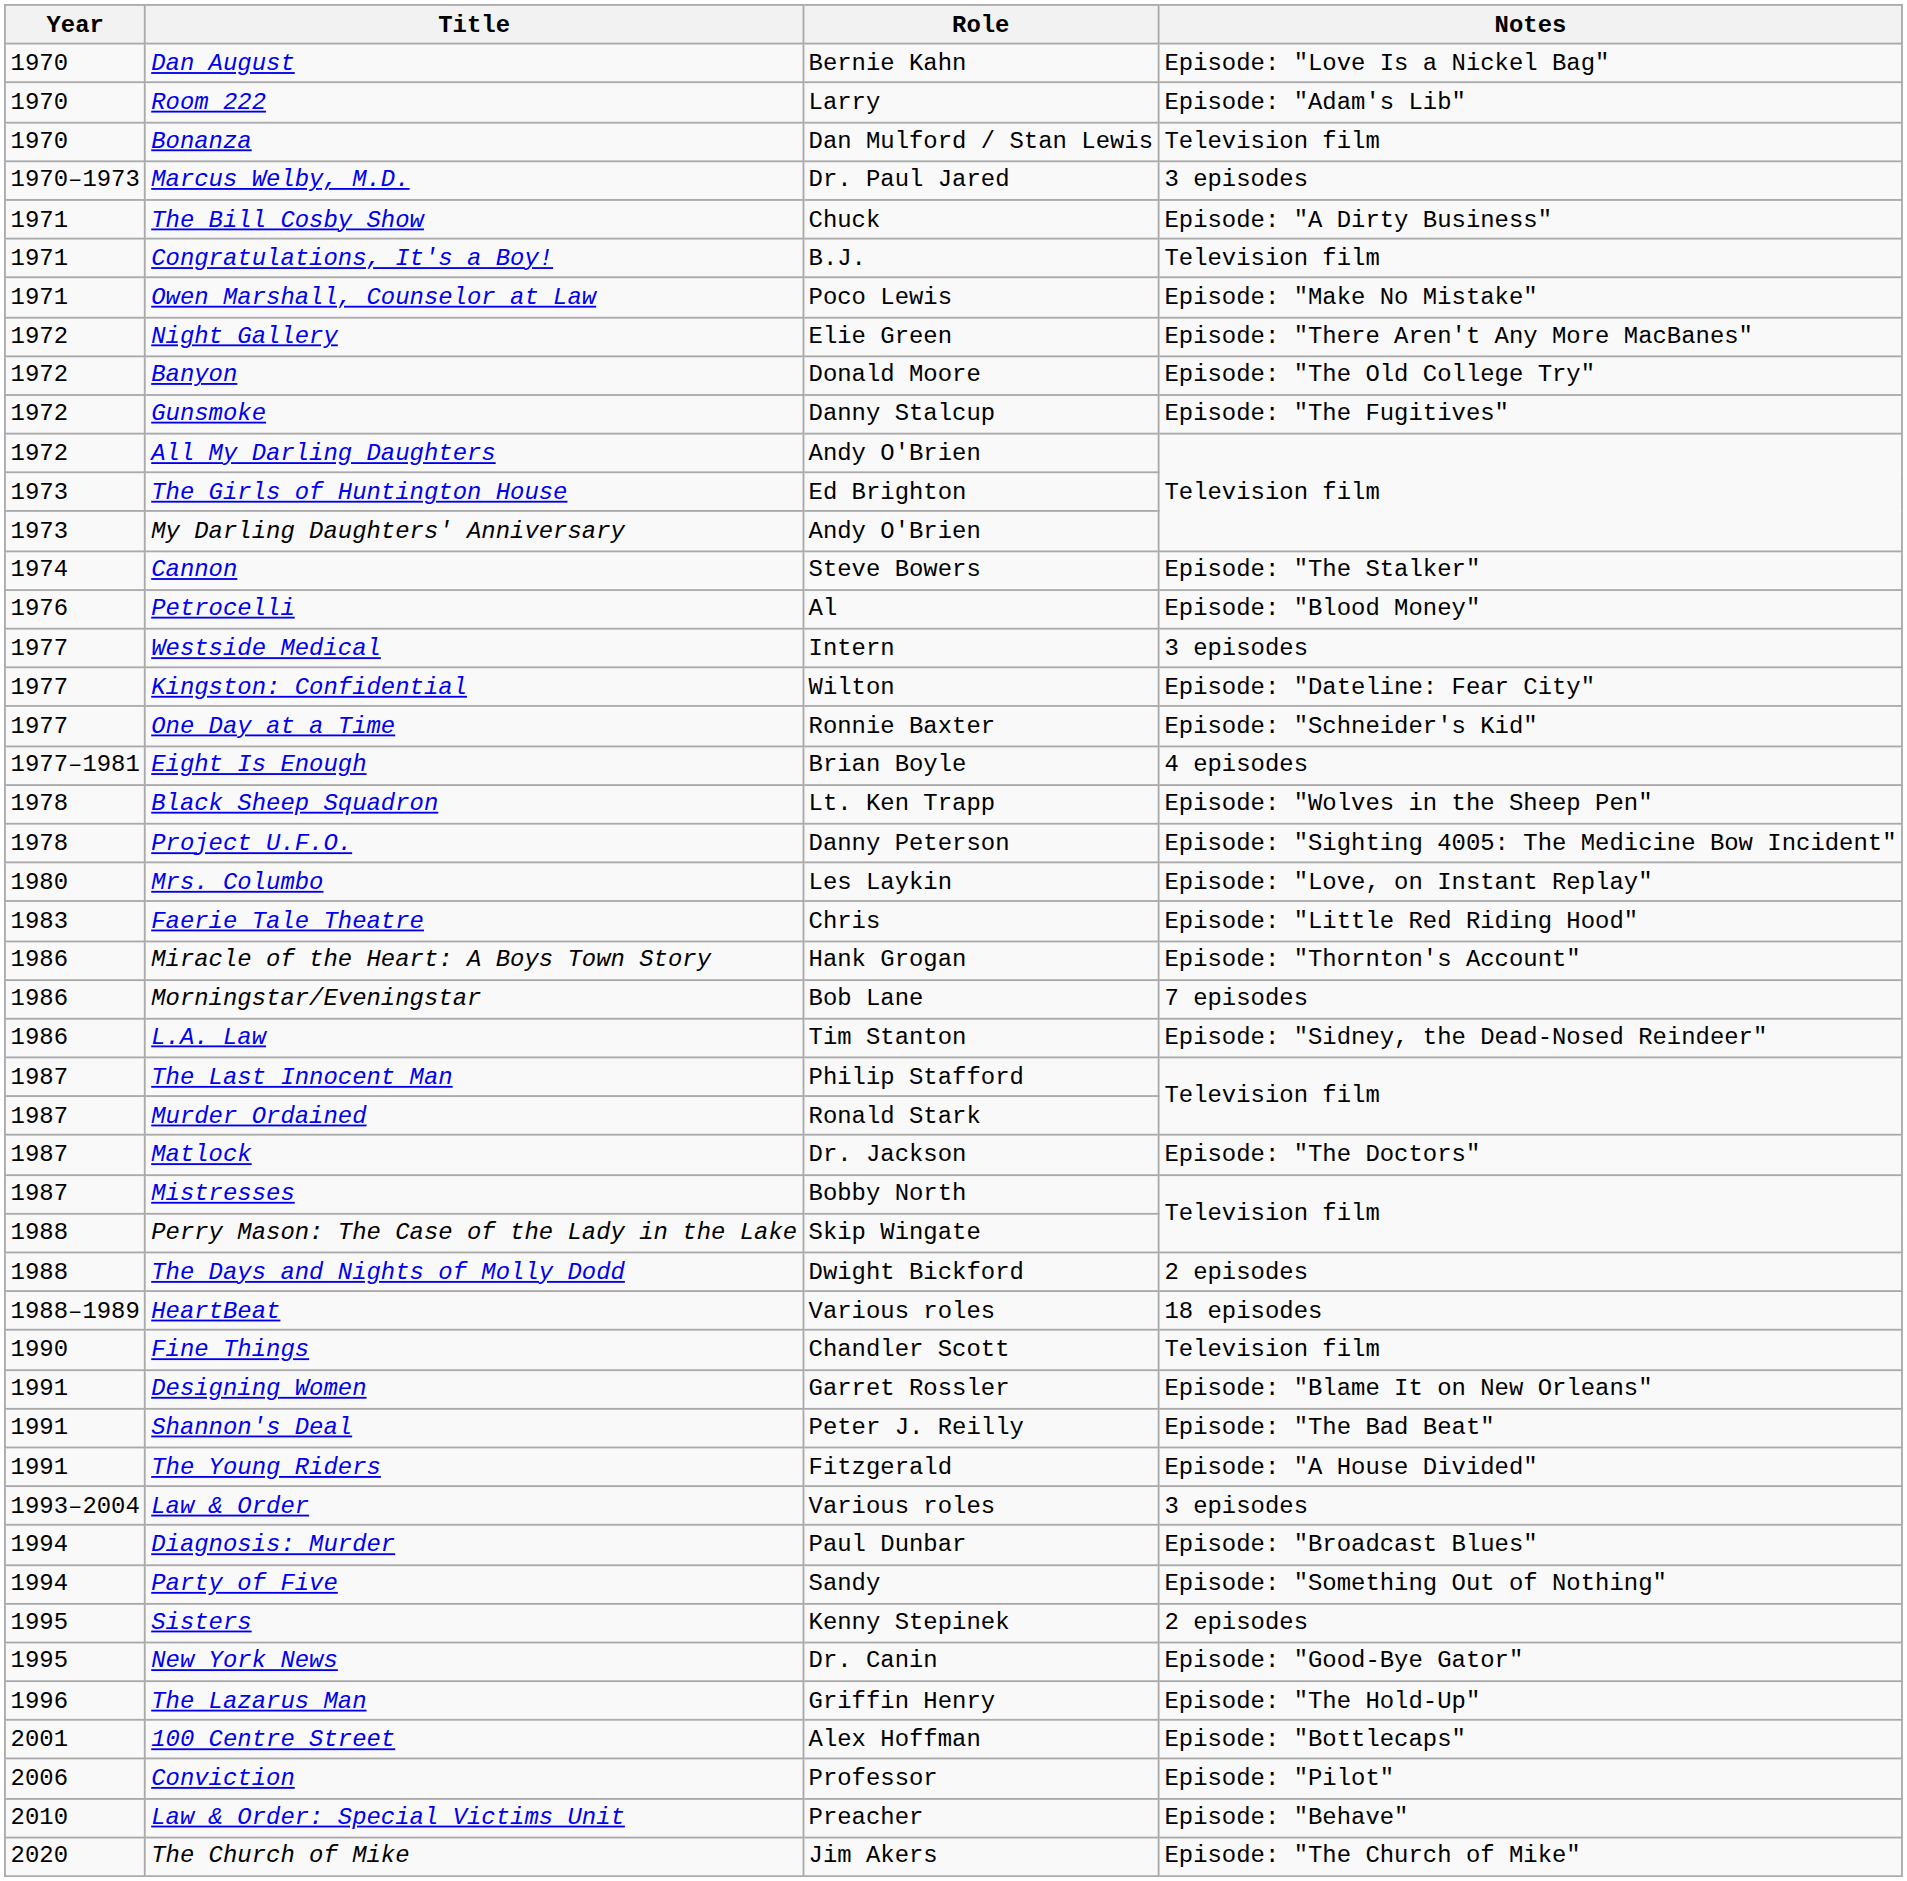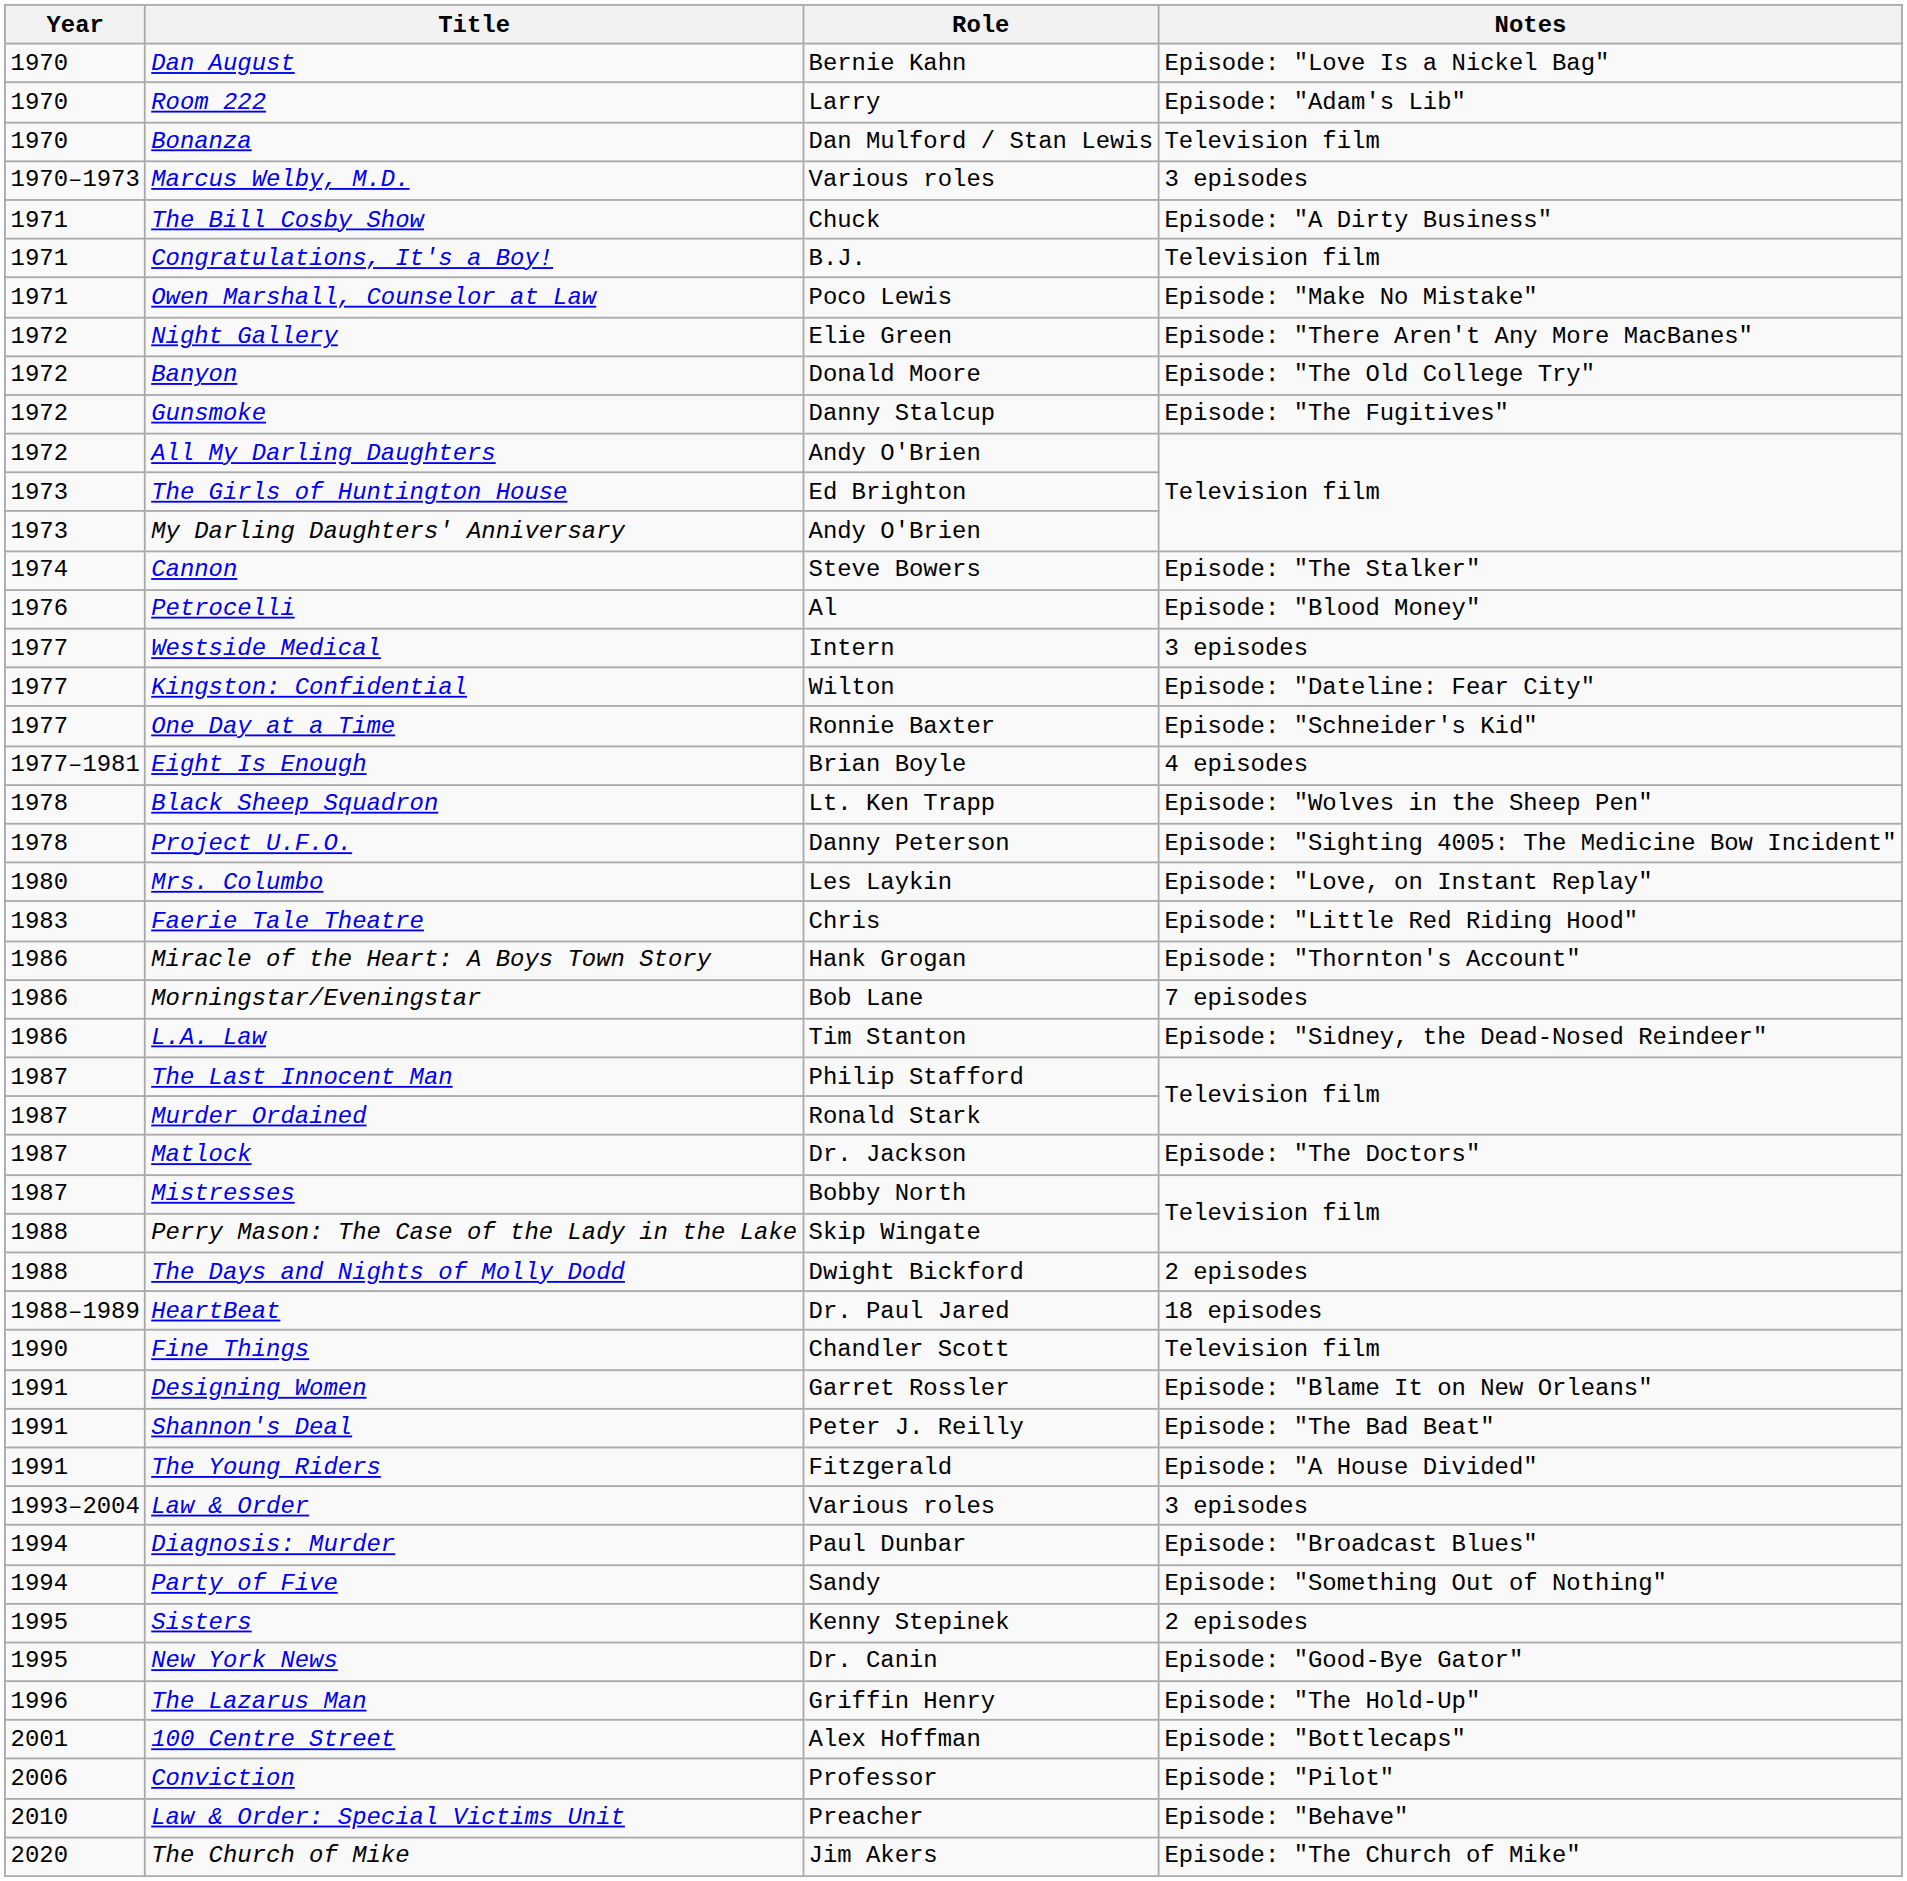Marcus Welby, M.D. | Role: Dr. Paul Jared -> Various roles
HeartBeat | Role: Various roles -> Dr. Paul Jared
